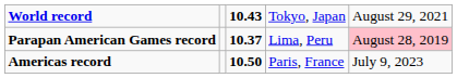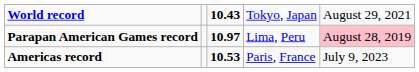Parapan American Games record | column 3: 10.37 -> 10.97
Americas record | column 3: 10.50 -> 10.53
